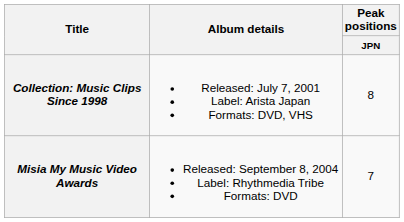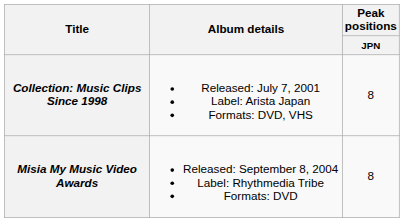Misia My Music Video Awards | Peak positions / JPN: 7 -> 8
